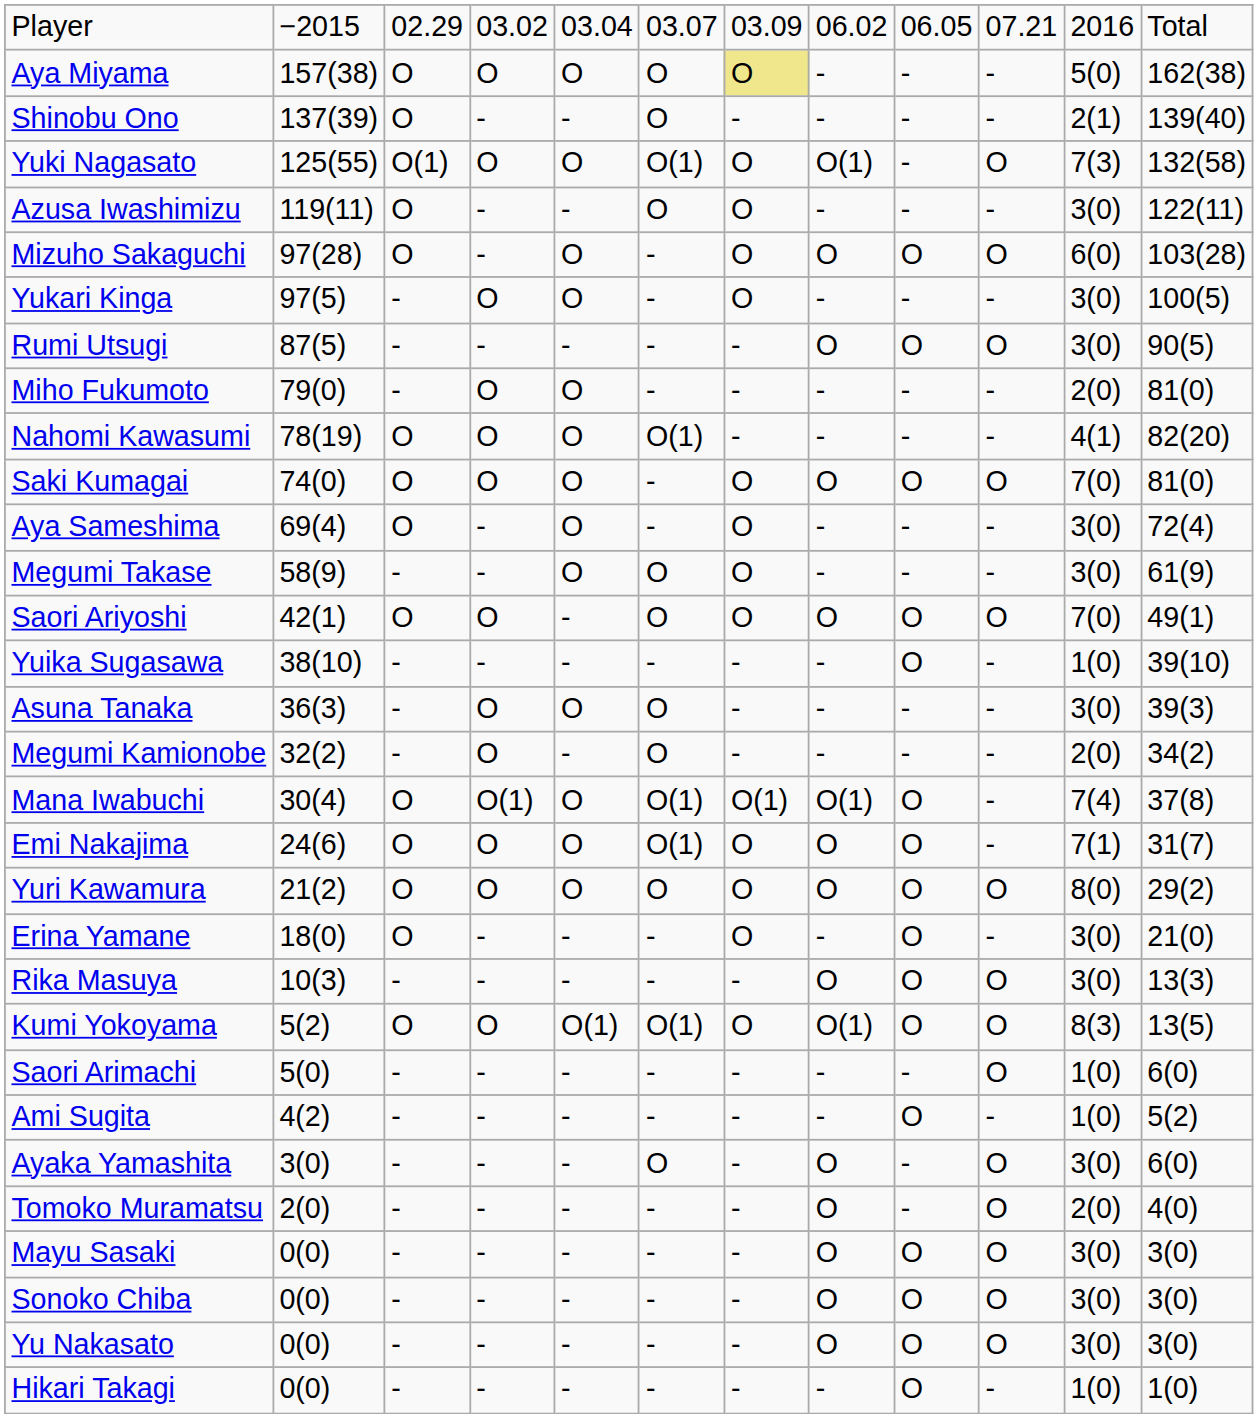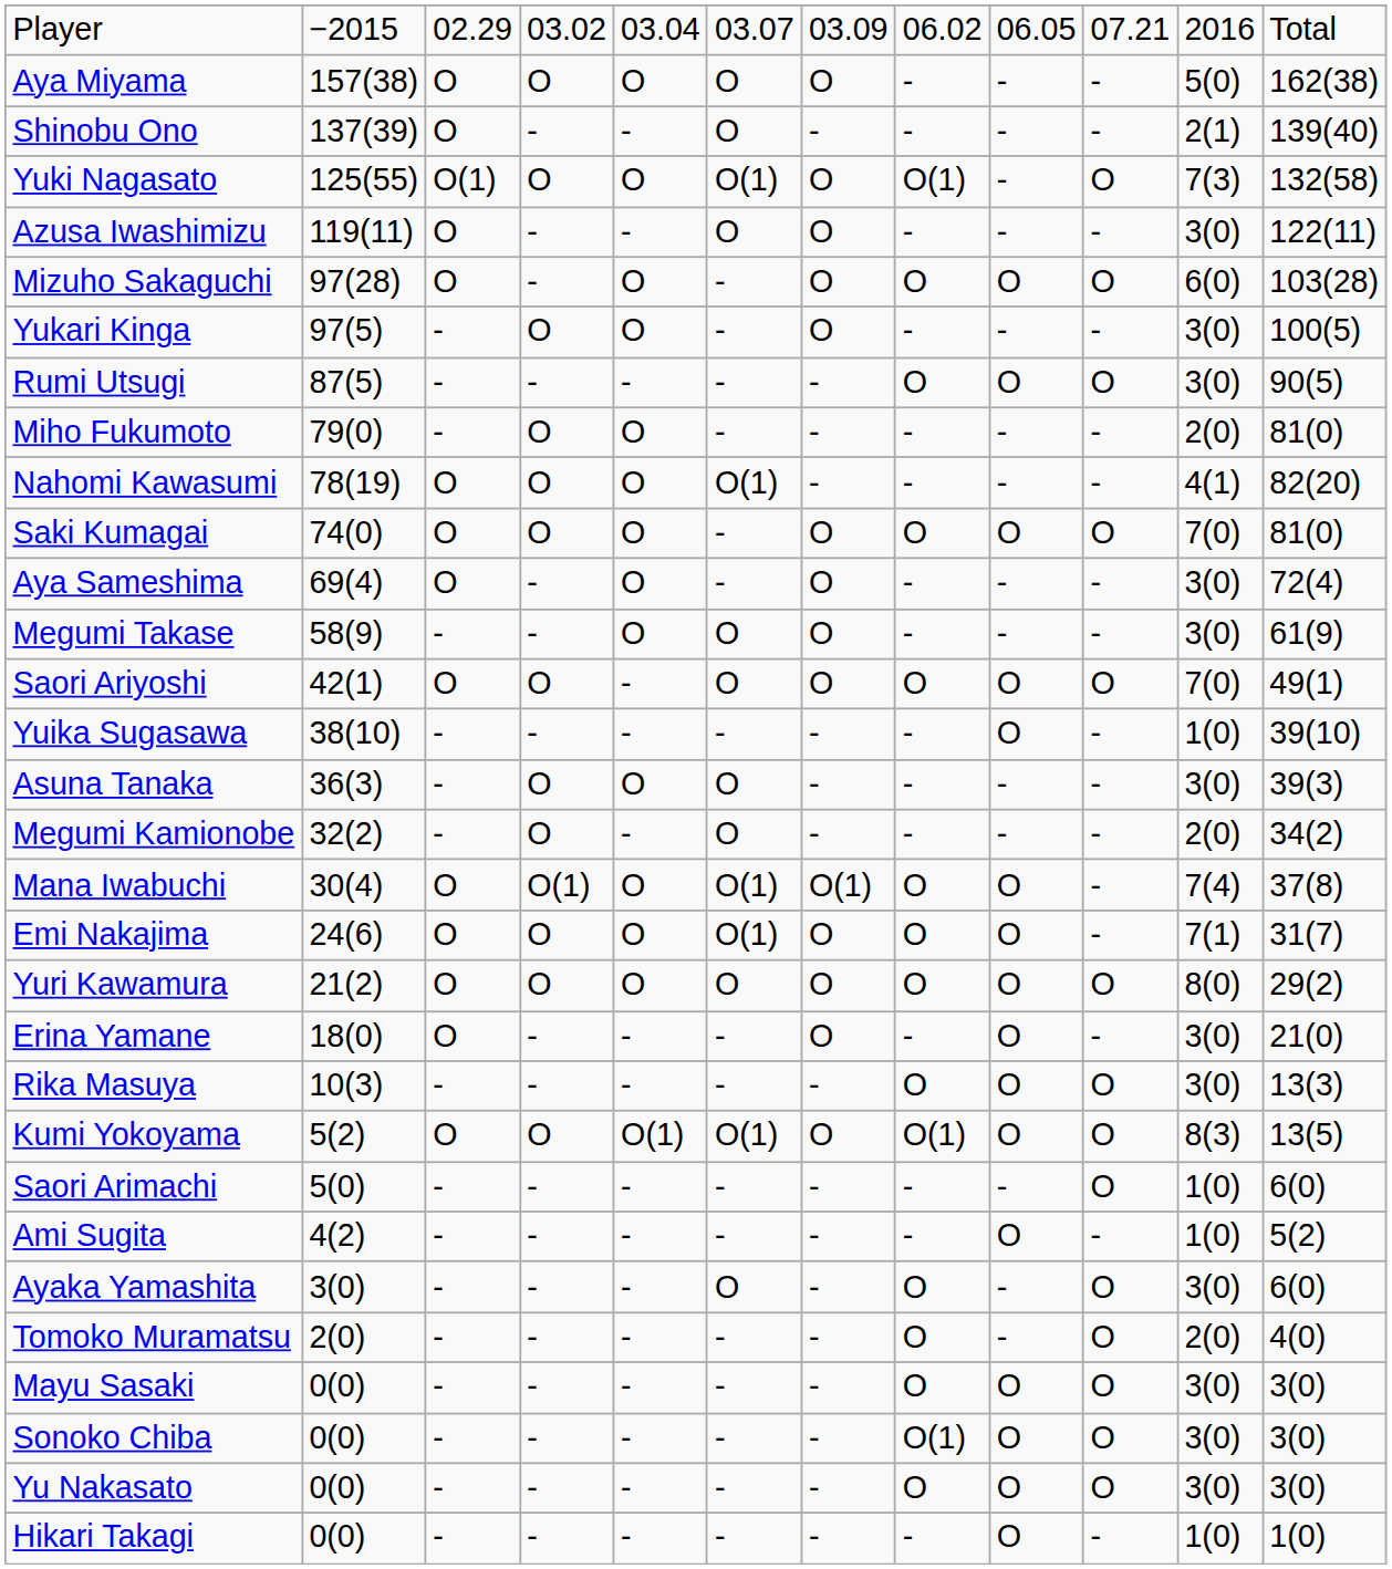Aya Miyama | column 7: khaki background -> no background
Mana Iwabuchi | column 8: O(1) -> O
Sonoko Chiba | column 8: O -> O(1)
